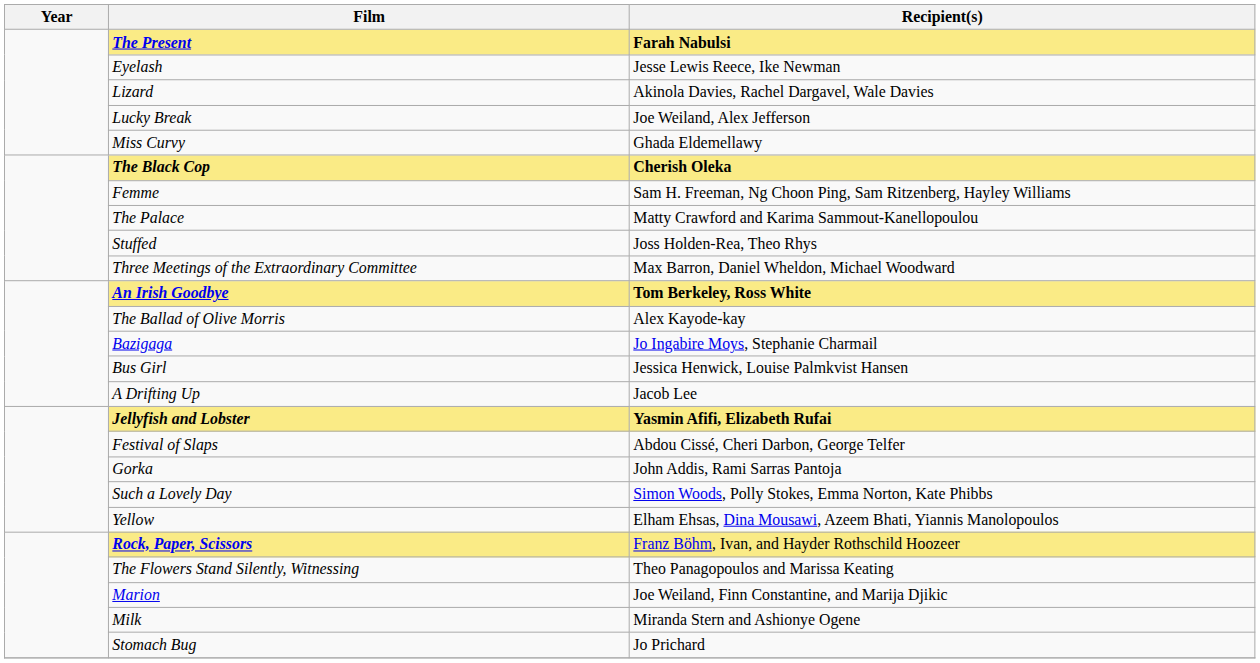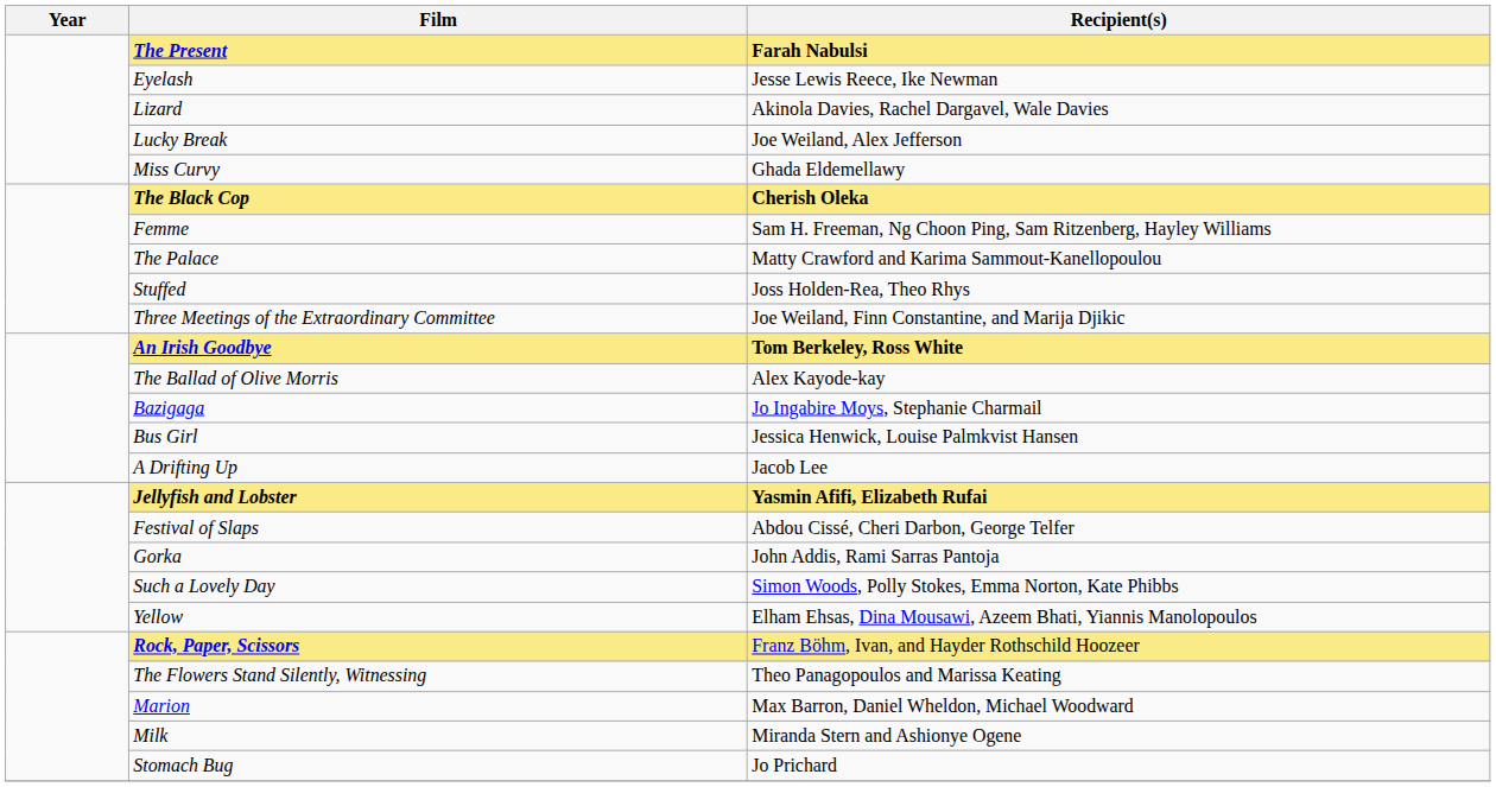Three Meetings of the Extraordinary Committee | Recipient(s): Max Barron, Daniel Wheldon, Michael Woodward -> Joe Weiland, Finn Constantine, and Marija Djikic
Marion | Recipient(s): Joe Weiland, Finn Constantine, and Marija Djikic -> Max Barron, Daniel Wheldon, Michael Woodward
